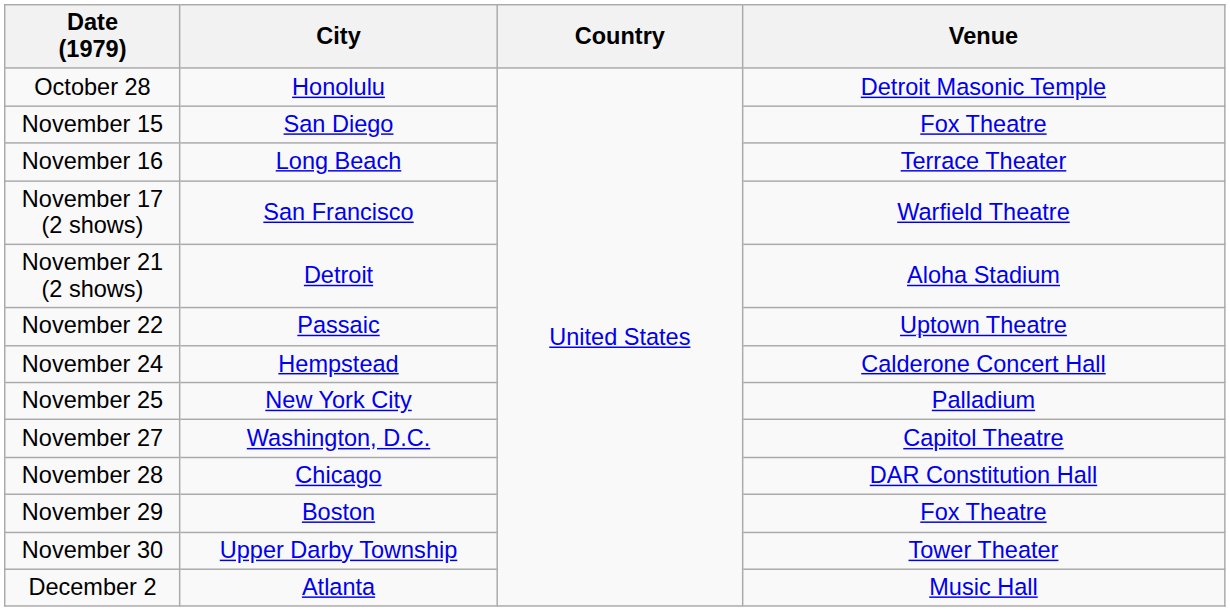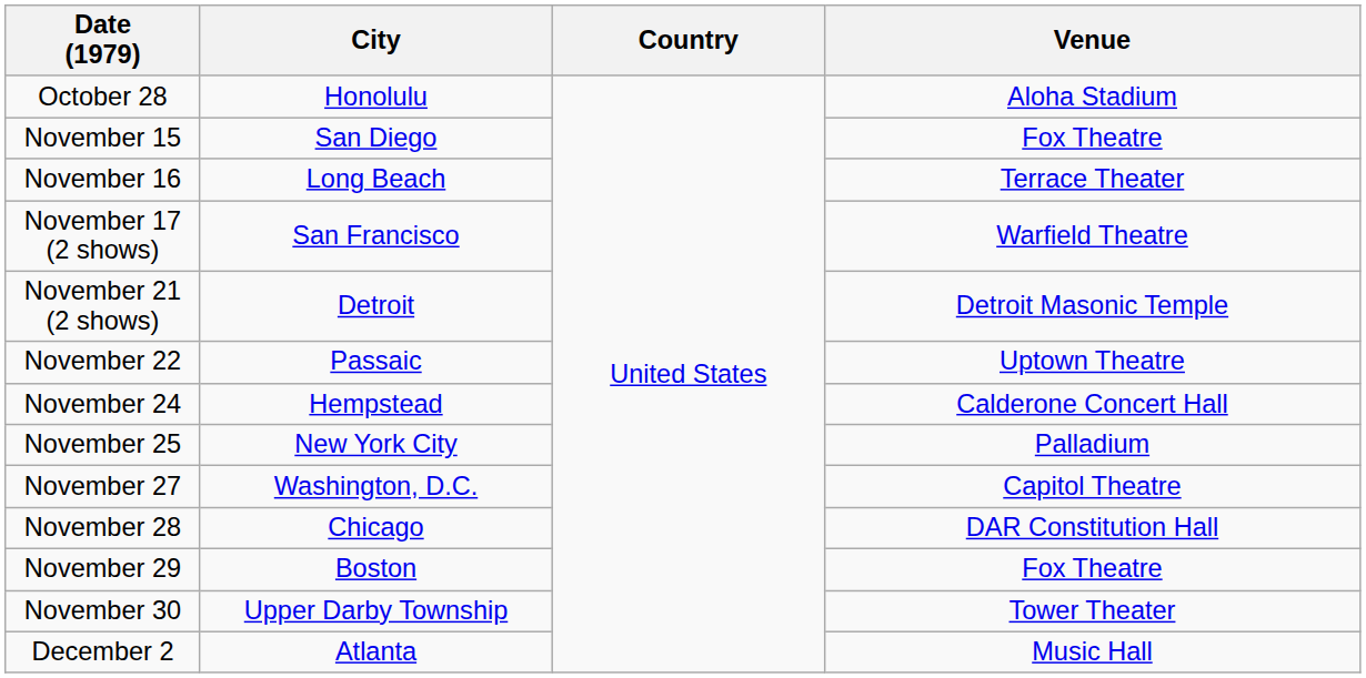October 28 | Venue: Detroit Masonic Temple -> Aloha Stadium
November 21 (2 shows) | Venue: Aloha Stadium -> Detroit Masonic Temple
